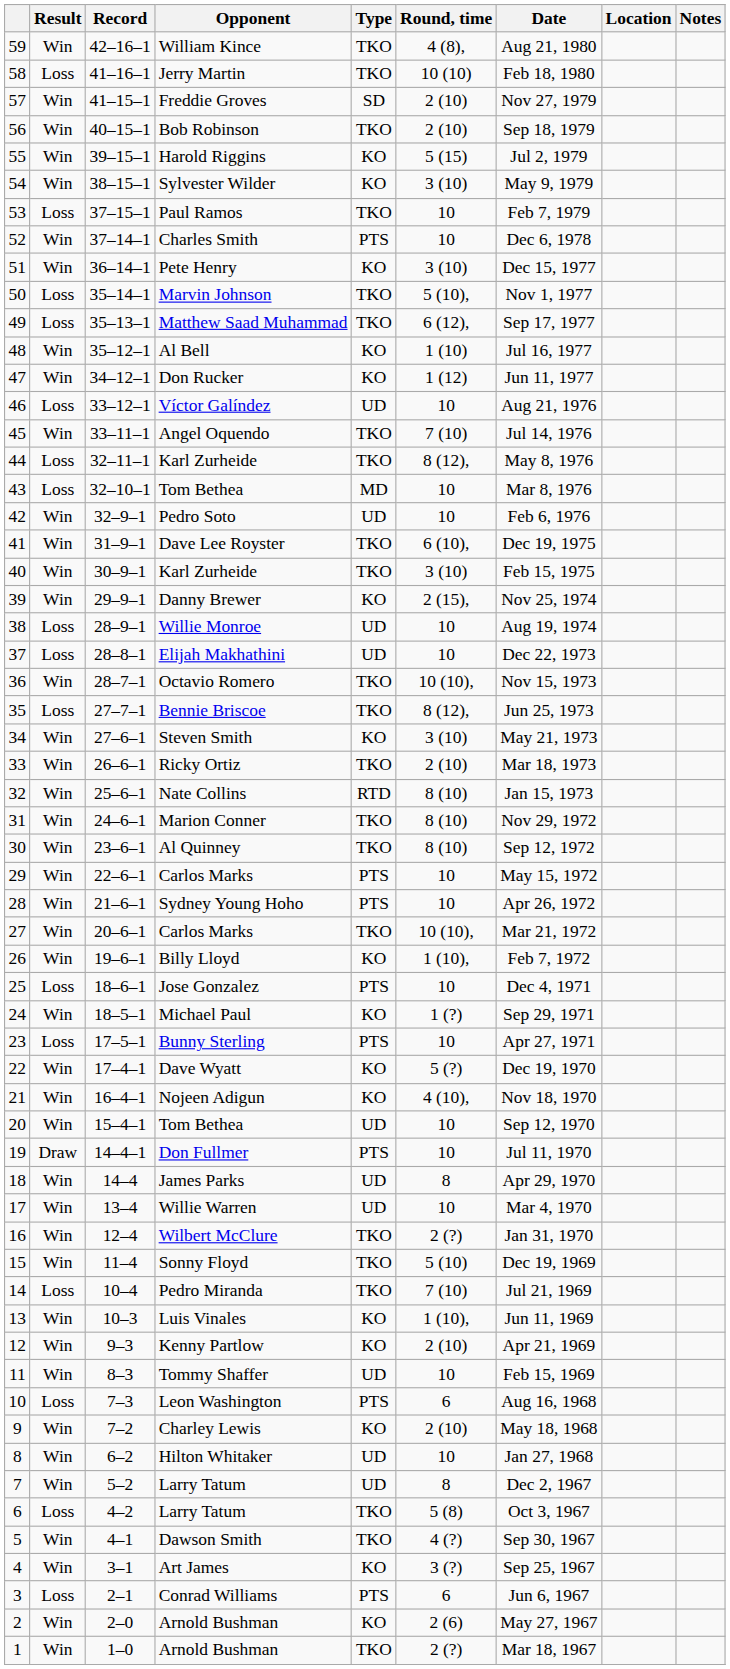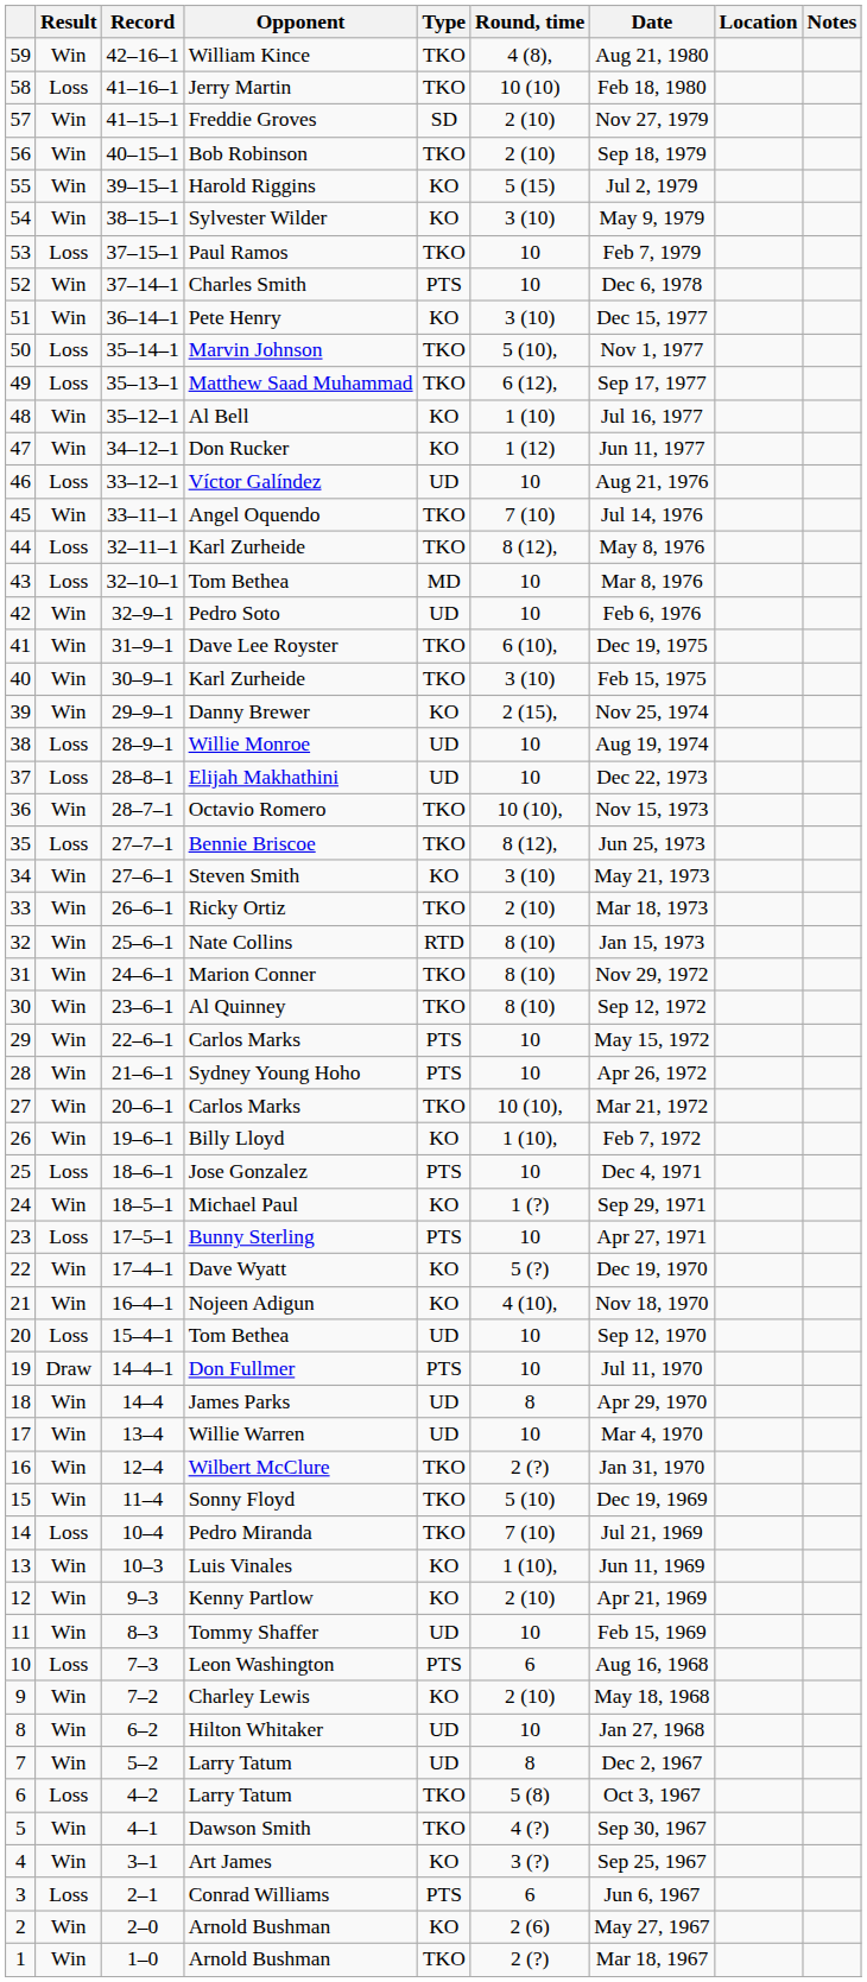20 / Tom Bethea | Result: Win -> Loss
